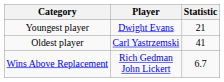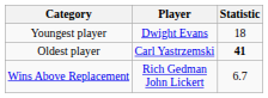Youngest player | Statistic: 21 -> 18
Oldest player | Statistic: normal -> bold
